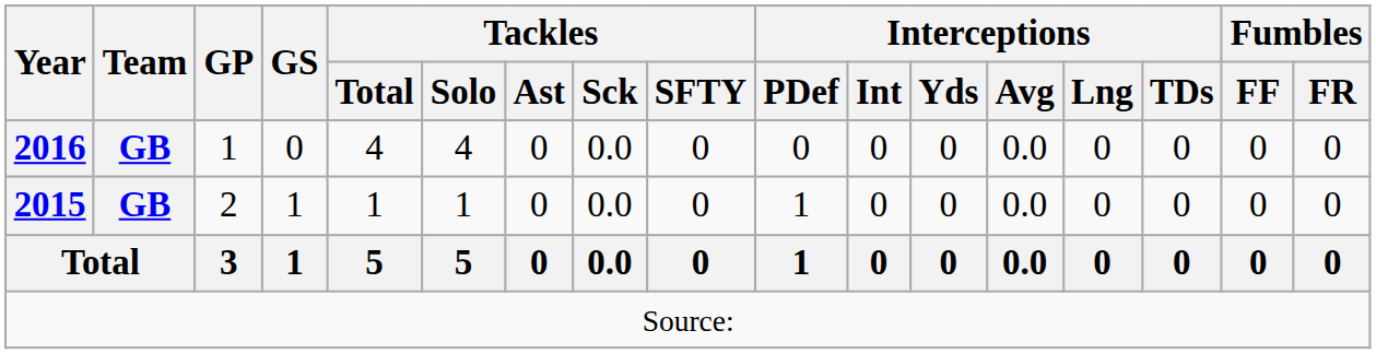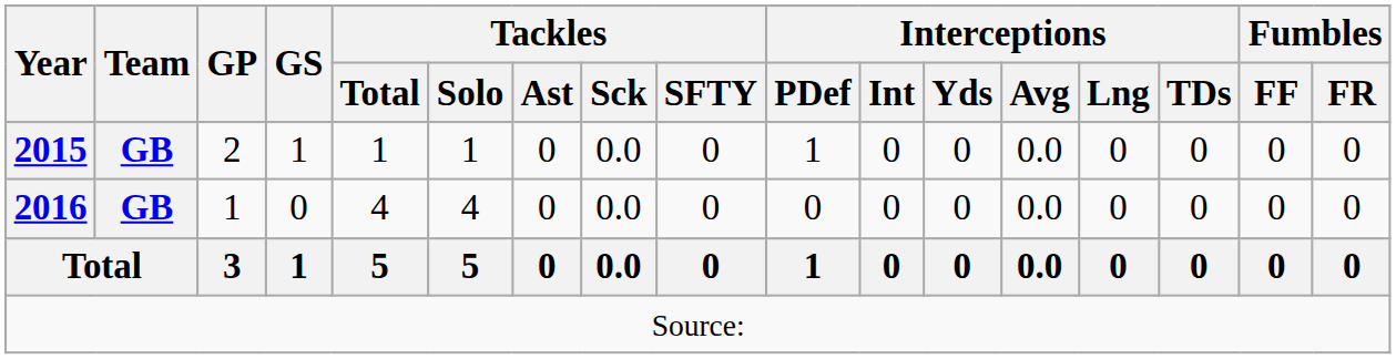rows swapped: 2015 <-> 2016
